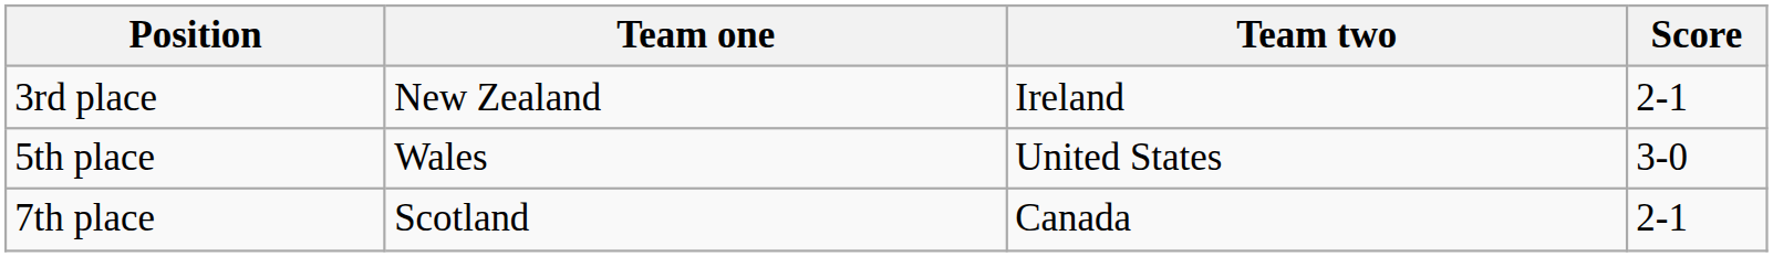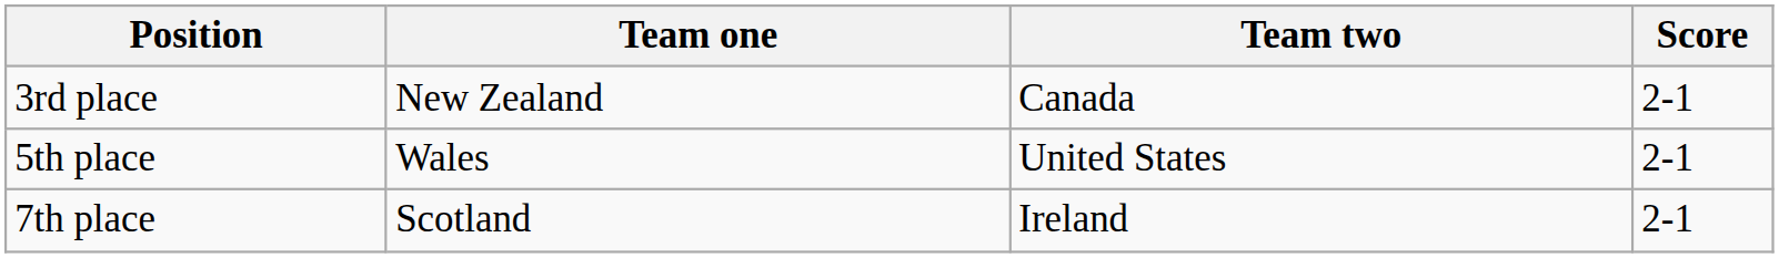3rd place | Team two: Ireland -> Canada
5th place | Score: 3-0 -> 2-1
7th place | Team two: Canada -> Ireland
